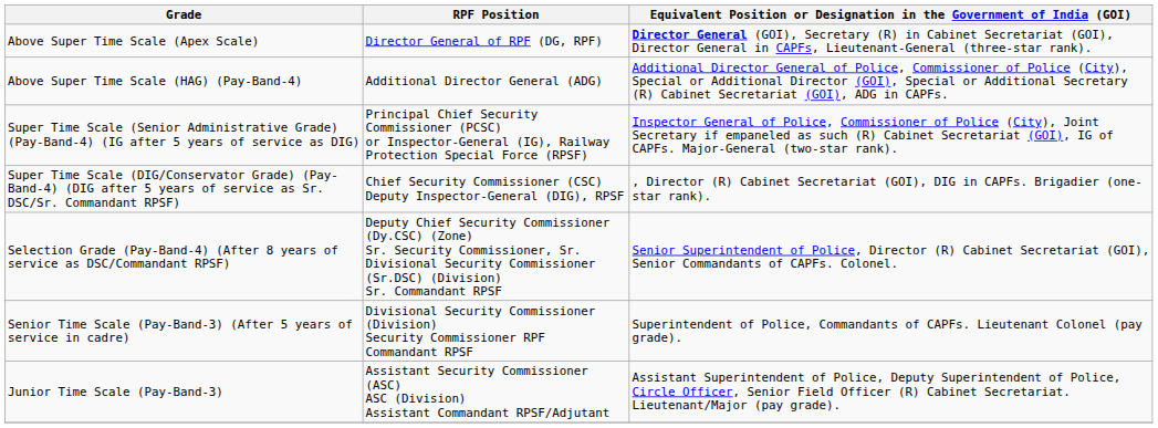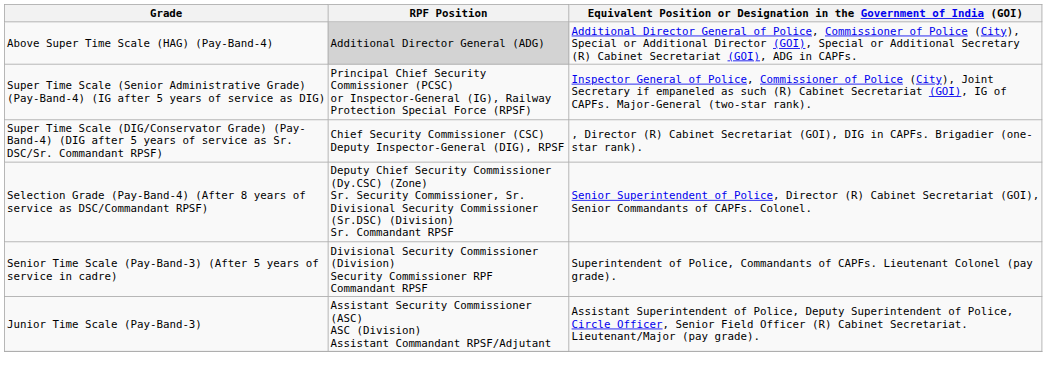- row: Above Super Time Scale (Apex Scale) | Director General of RPF (DG, RPF) | Director General (GOI), Secretary (R) in Cabinet Secretariat (GOI), Director General in CAPFs, Lieutenant-General (three-star rank).
Above Super Time Scale (HAG) (Pay-Band-4) | RPF Position: no background -> lightgrey background
